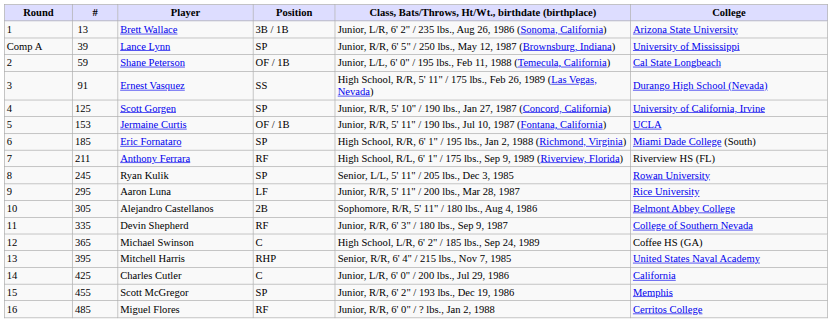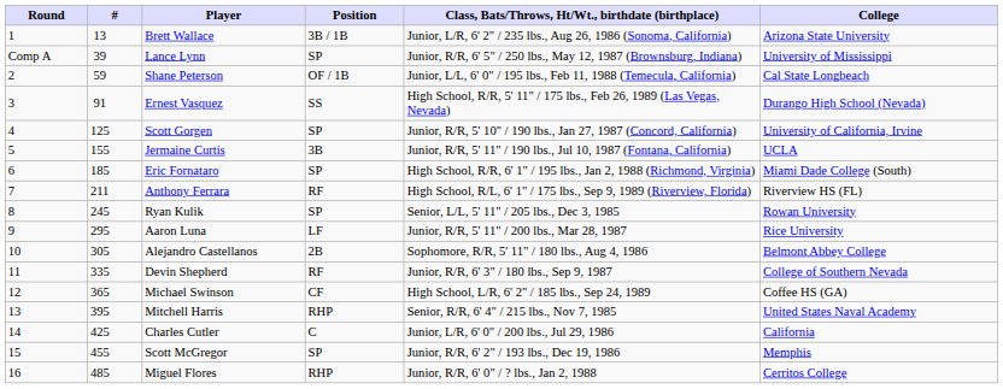Jermaine Curtis | #: 153 -> 155
Jermaine Curtis | Position: OF / 1B -> 3B
Michael Swinson | Position: C -> CF
Miguel Flores | Position: RF -> RHP
